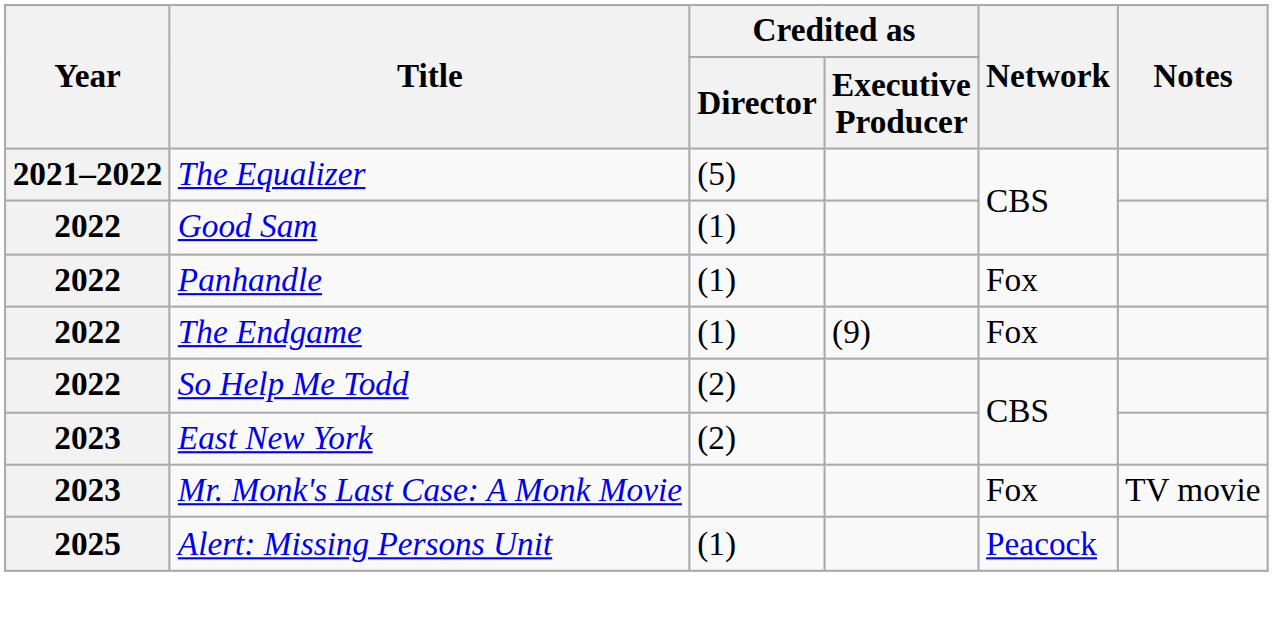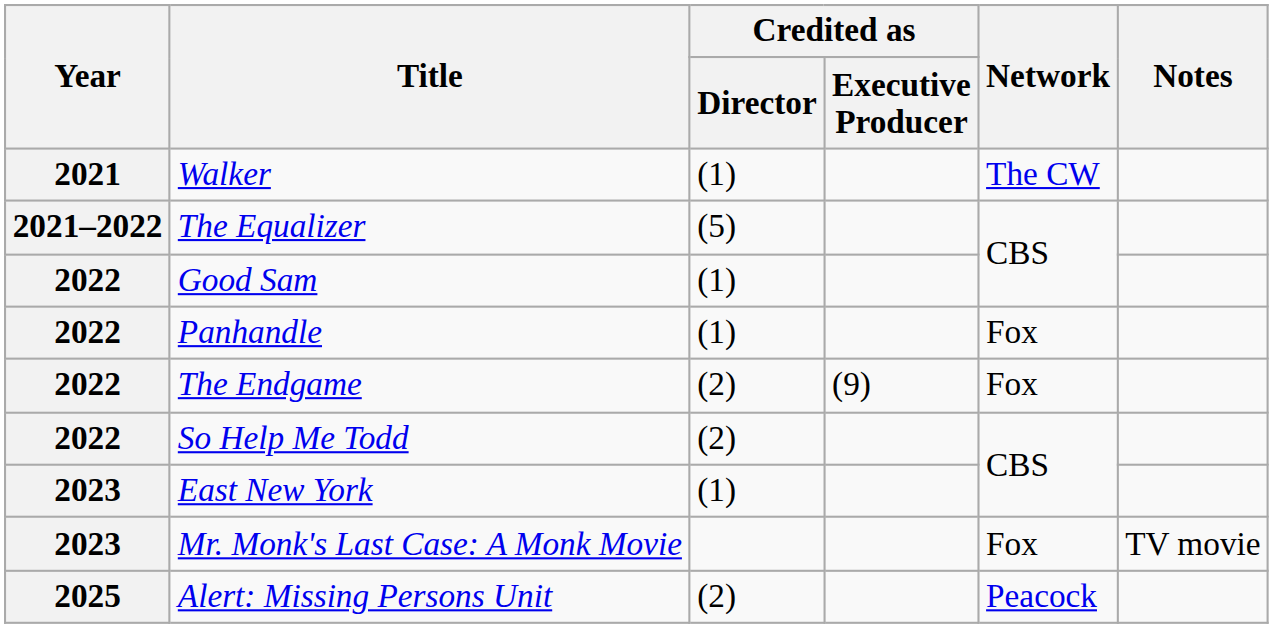+ row: 2021 | Walker | (1) | The CW
The Endgame | Credited as / Director: (1) -> (2)
East New York | Credited as / Director: (2) -> (1)
Alert: Missing Persons Unit | Credited as / Director: (1) -> (2)
